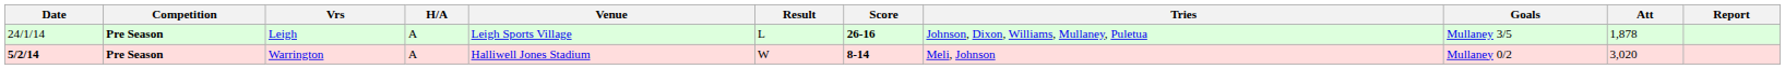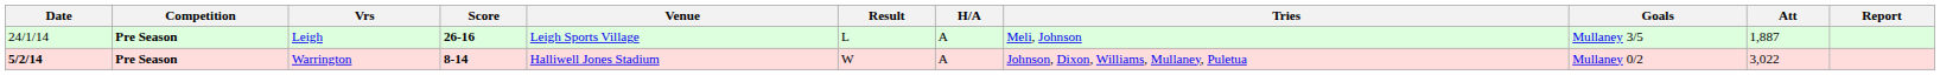columns swapped: H/A <-> Score
Leigh | Tries: Johnson, Dixon, Williams, Mullaney, Puletua -> Meli, Johnson
Leigh | Att: 1,878 -> 1,887
Warrington | Tries: Meli, Johnson -> Johnson, Dixon, Williams, Mullaney, Puletua
Warrington | Att: 3,020 -> 3,022
